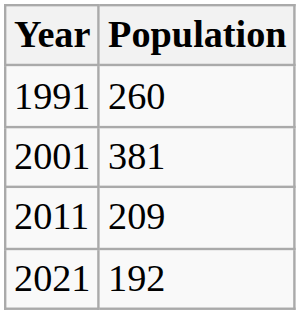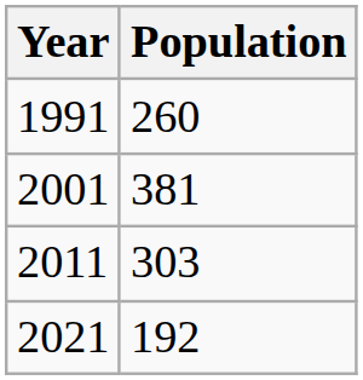2011 | Population: 209 -> 303
